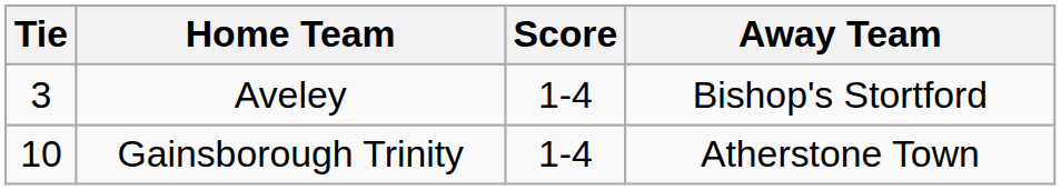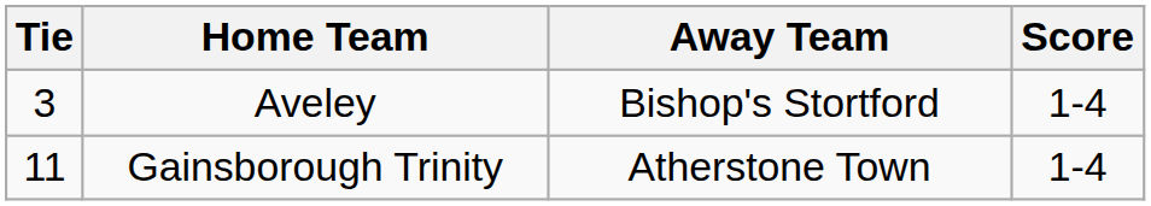columns swapped: Score <-> Away Team
Gainsborough Trinity | Tie: 10 -> 11
